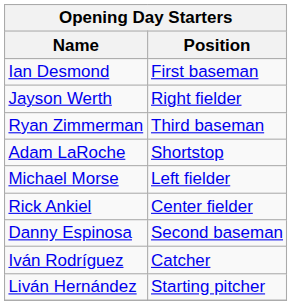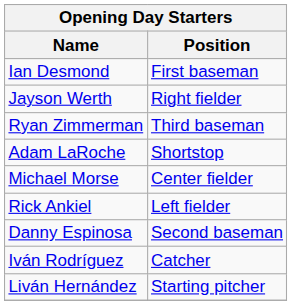Michael Morse | Position: Left fielder -> Center fielder
Rick Ankiel | Position: Center fielder -> Left fielder
